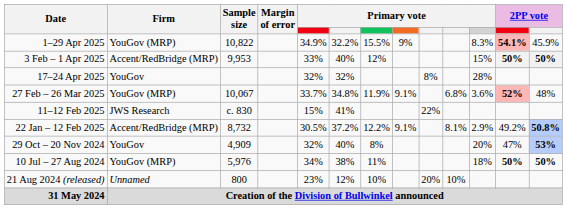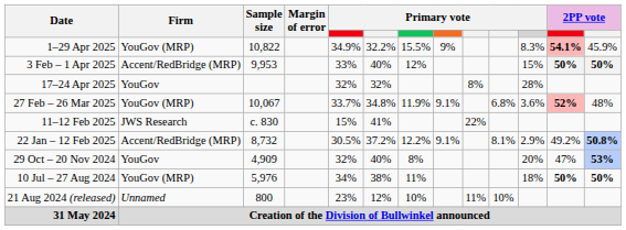21 Aug 2024 (released) | column 9: 20% -> 11%
